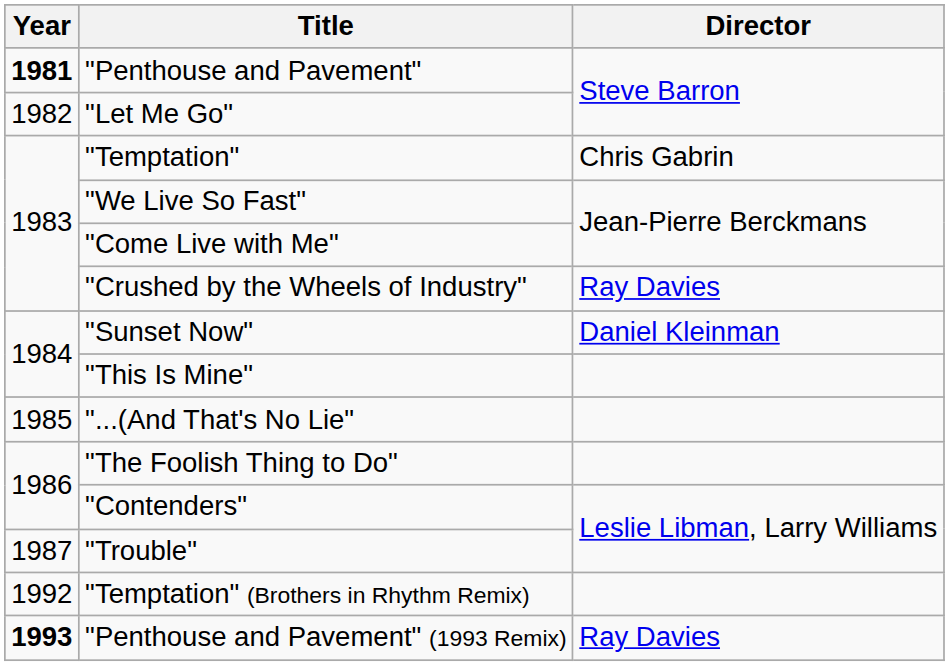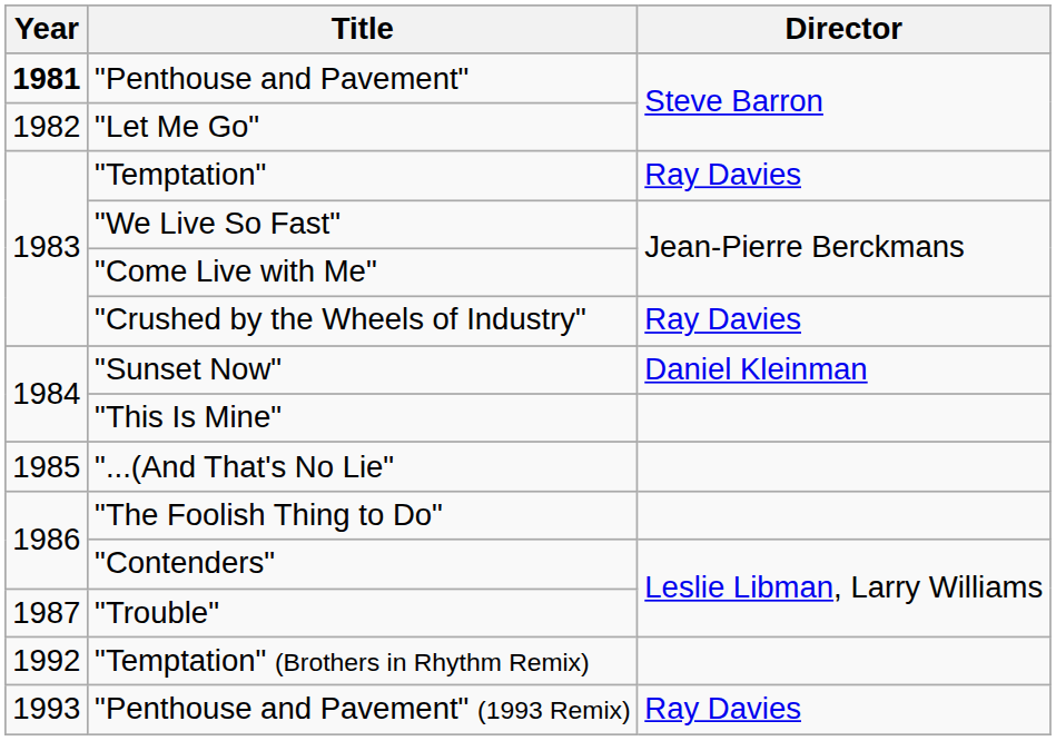"Temptation" | Director: Chris Gabrin -> Ray Davies
"Penthouse and Pavement" (1993 Remix) | Year: bold -> normal
